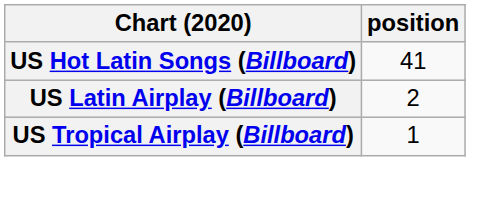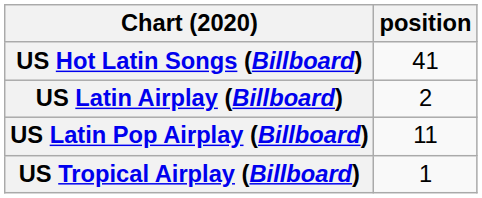+ row: US Latin Pop Airplay (Billboard) | 11
